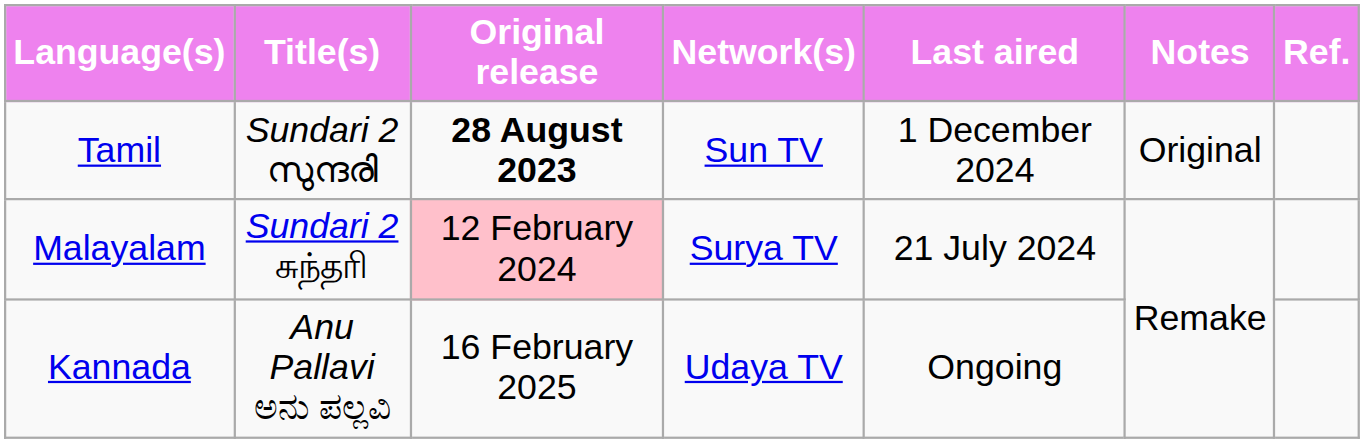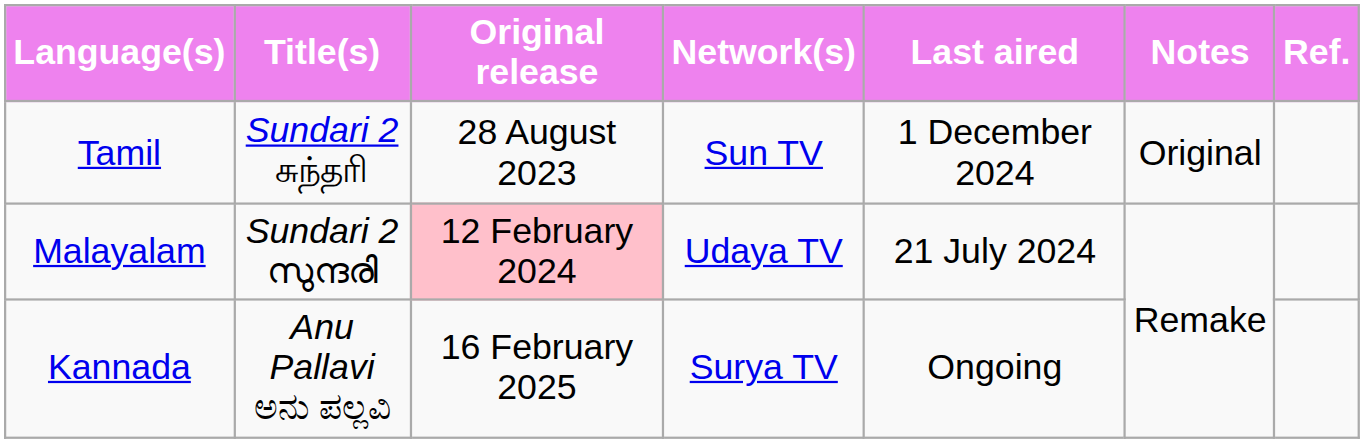Tamil | Title(s): Sundari 2 സുന്ദരി -> Sundari 2 சுந்தரி
Tamil | Original release: bold -> normal
Malayalam | Title(s): Sundari 2 சுந்தரி -> Sundari 2 സുന്ദരി
Malayalam | Network(s): Surya TV -> Udaya TV
Kannada | Network(s): Udaya TV -> Surya TV
